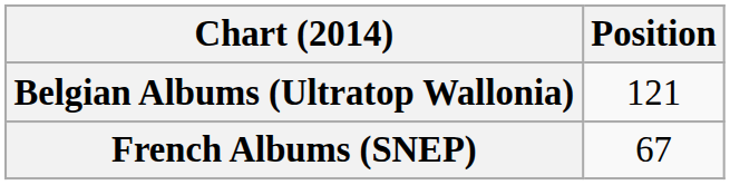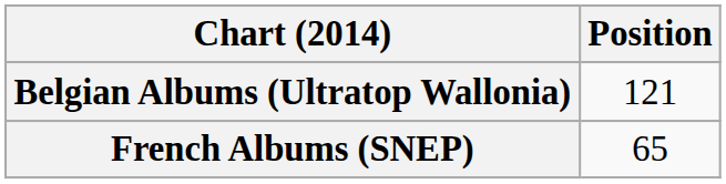French Albums (SNEP) | Position: 67 -> 65
